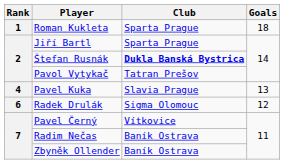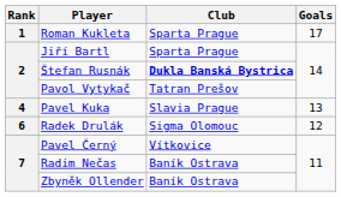Roman Kukleta | Goals: 18 -> 17
